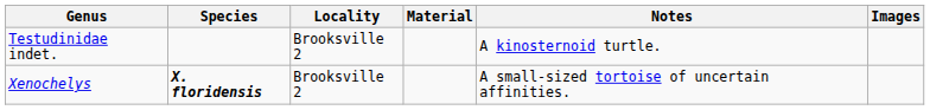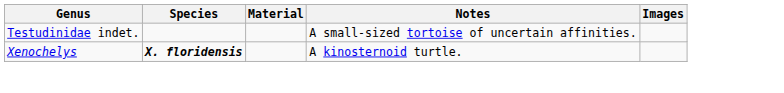- column: Locality | Brooksville 2 | Brooksville 2
Testudinidae indet. | Notes: A kinosternoid turtle. -> A small-sized tortoise of uncertain affinities.
Xenochelys | Notes: A small-sized tortoise of uncertain affinities. -> A kinosternoid turtle.
